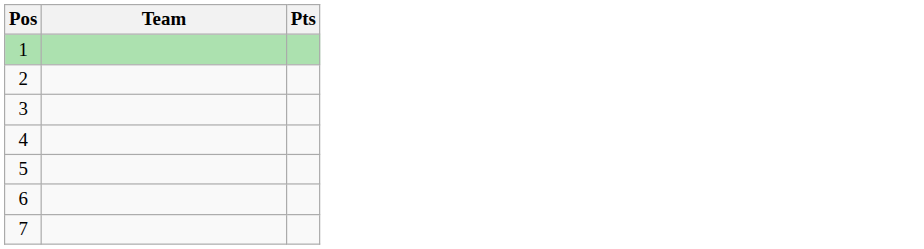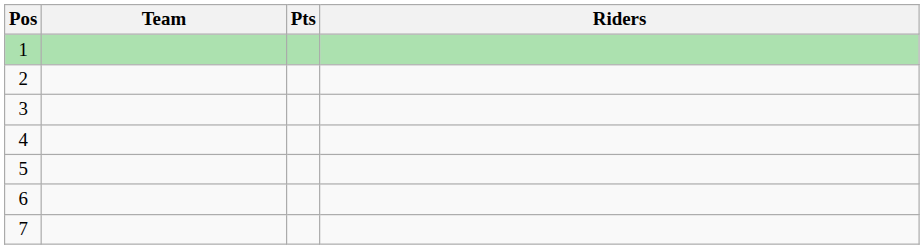+ column: Riders
